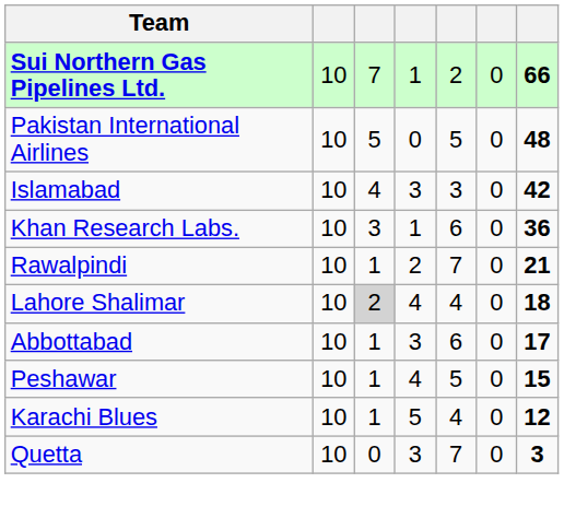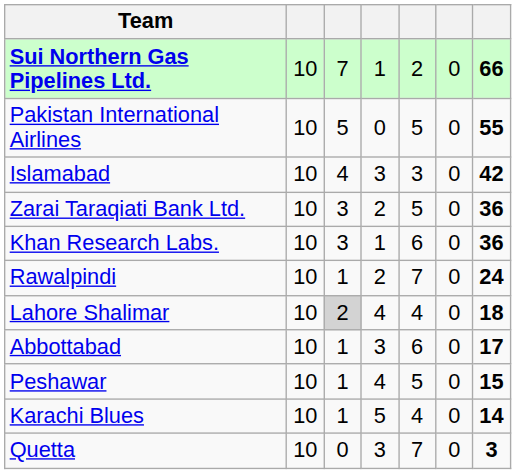Pakistan International Airlines | column 7: 48 -> 55
+ row: Zarai Taraqiati Bank Ltd. | 10 | 3 | 2 | 5 | 0 | 36
Rawalpindi | column 7: 21 -> 24
Karachi Blues | column 7: 12 -> 14
